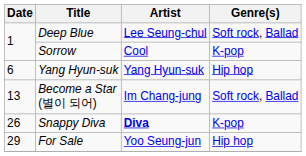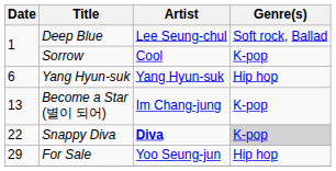Become a Star (별이 되어) | Genre(s): Soft rock, Ballad -> K-pop
Snappy Diva | Date: 26 -> 22
Snappy Diva | Genre(s): no background -> lightgrey background
